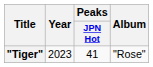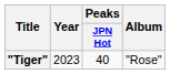"Tiger" | Peaks / JPN Hot: 41 -> 40
